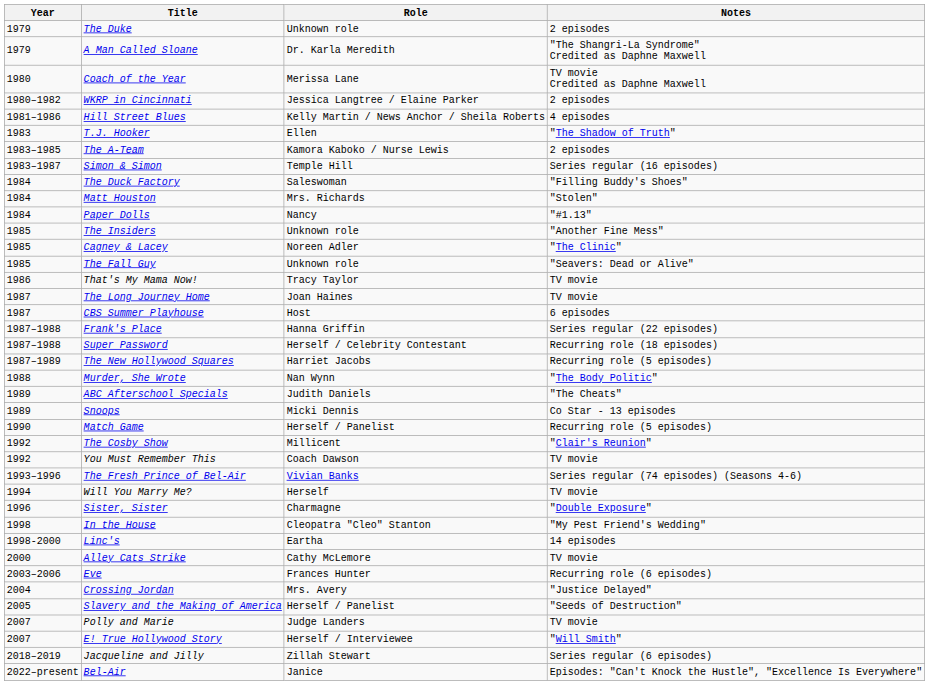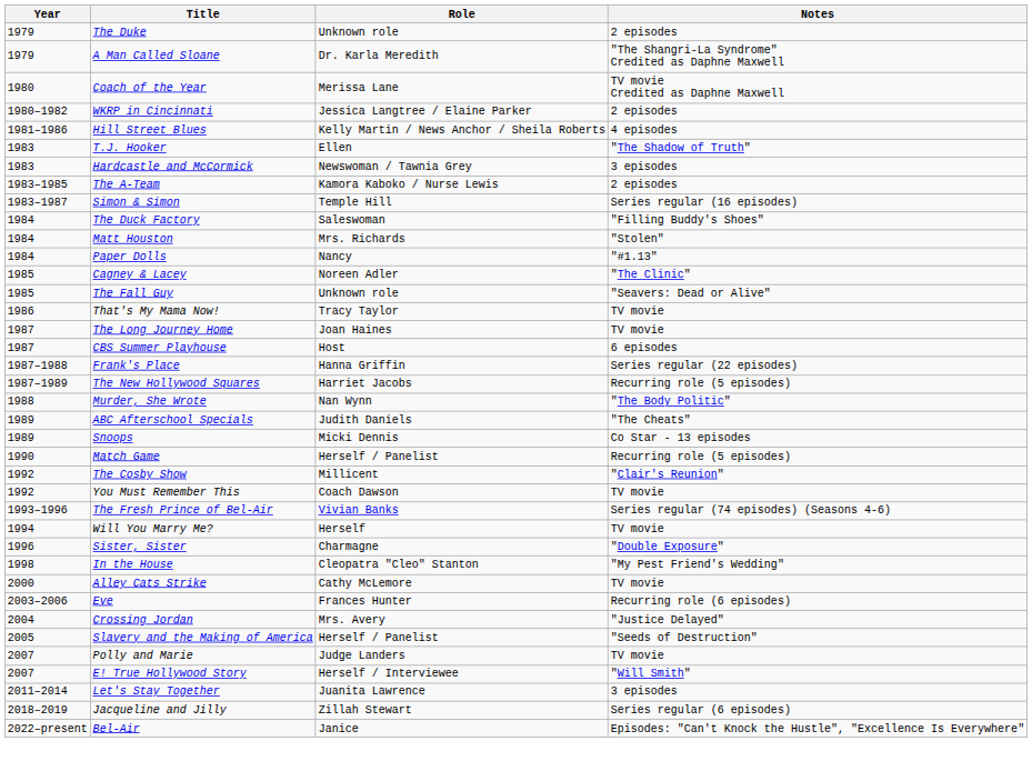+ row: 1983 | Hardcastle and McCormick | Newswoman / Tawnia Grey | 3 episodes
- row: 1985 | The Insiders | Unknown role | "Another Fine Mess"
- row: 1987–1988 | Super Password | Herself / Celebrity Contestant | Recurring role (18 episodes)
- row: 1998-2000 | Linc's | Eartha | 14 episodes
+ row: 2011–2014 | Let's Stay Together | Juanita Lawrence | 3 episodes
